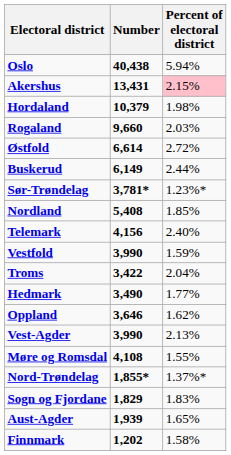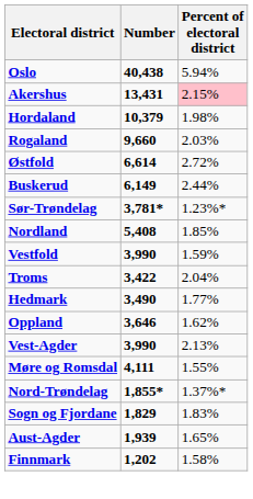- row: Telemark | 4,156 | 2.40%
Møre og Romsdal | Number: 4,108 -> 4,111
